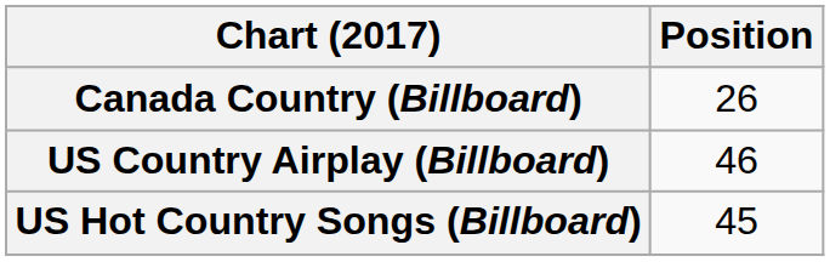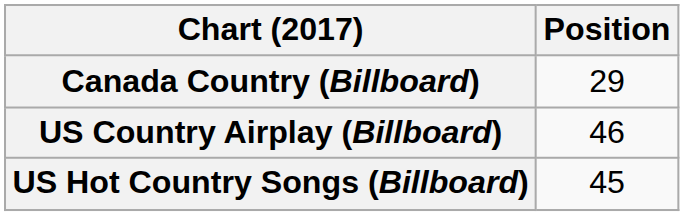Canada Country (Billboard) | Position: 26 -> 29
